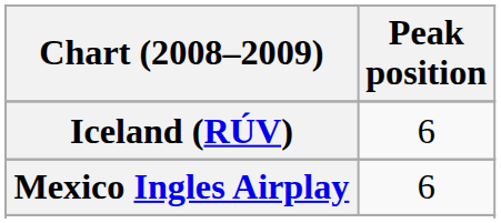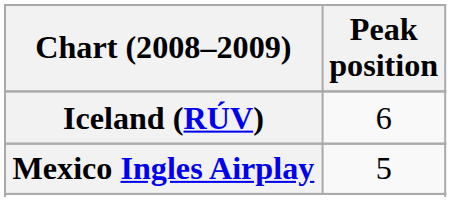Mexico Ingles Airplay | Peak position: 6 -> 5
